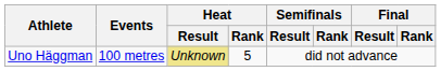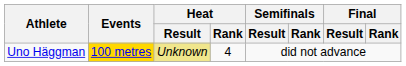Uno Häggman | Events: no background -> gold background
Uno Häggman | Heat / Rank: 5 -> 4
